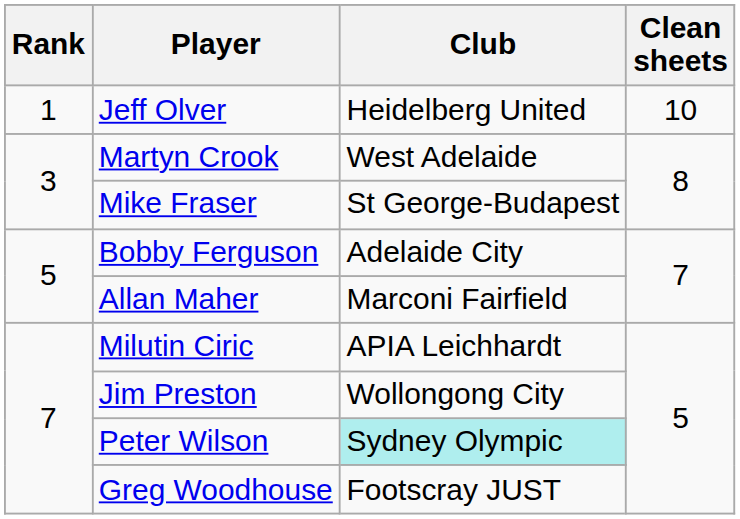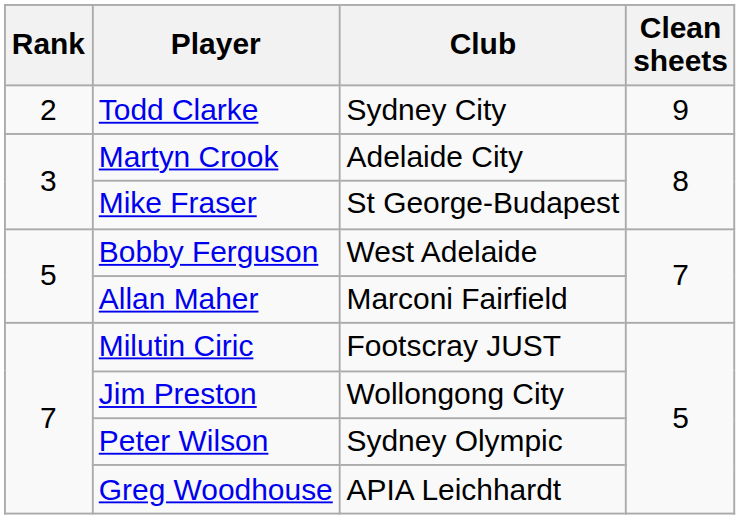- row: 1 | Jeff Olver | Heidelberg United | 10
+ row: 2 | Todd Clarke | Sydney City | 9
Martyn Crook | Club: West Adelaide -> Adelaide City
Bobby Ferguson | Club: Adelaide City -> West Adelaide
Milutin Ciric | Club: APIA Leichhardt -> Footscray JUST
Peter Wilson | Club: paleturquoise background -> no background
Greg Woodhouse | Club: Footscray JUST -> APIA Leichhardt
